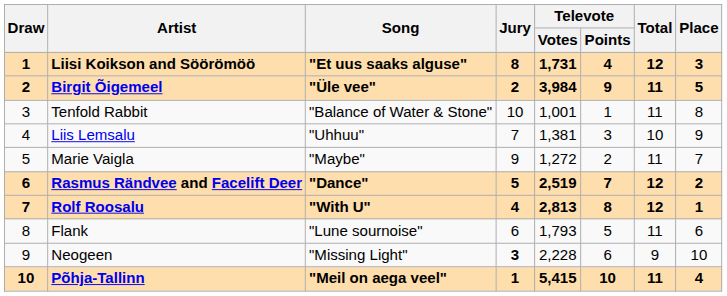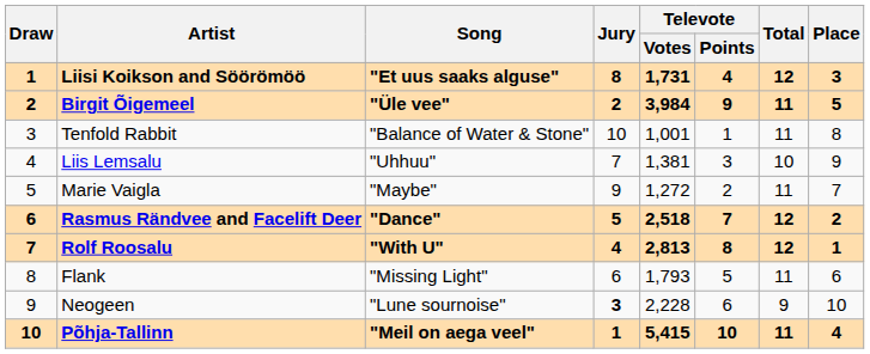Rasmus Rändvee and Facelift Deer | Televote / Votes: 2,519 -> 2,518
Flank | Song: "Lune sournoise" -> "Missing Light"
Neogeen | Song: "Missing Light" -> "Lune sournoise"
